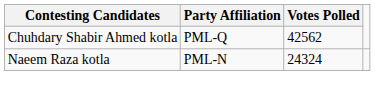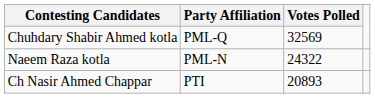Chuhdary Shabir Ahmed kotla | Votes Polled: 42562 -> 32569
Naeem Raza kotla | Votes Polled: 24324 -> 24322
+ row: Ch Nasir Ahmed Chappar | PTI | 20893
